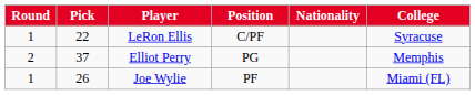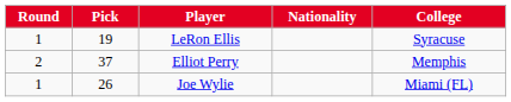- column: Position | C/PF | PG | PF
LeRon Ellis | Pick: 22 -> 19
